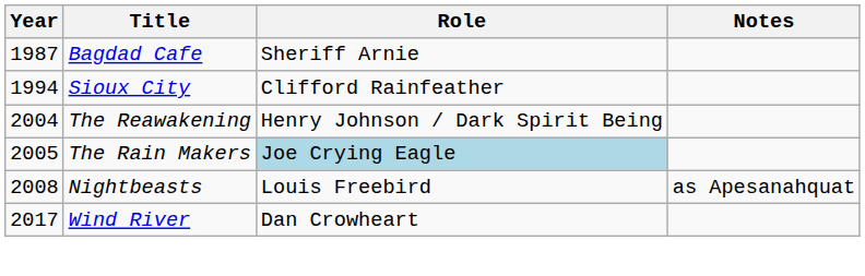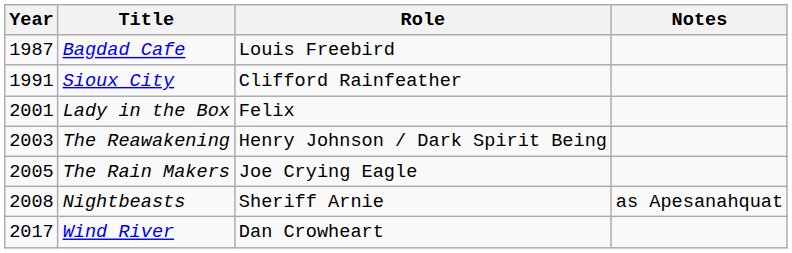Bagdad Cafe | Role: Sheriff Arnie -> Louis Freebird
Sioux City | Year: 1994 -> 1991
+ row: 2001 | Lady in the Box | Felix
The Reawakening | Year: 2004 -> 2003
The Rain Makers | Role: lightblue background -> no background
Nightbeasts | Role: Louis Freebird -> Sheriff Arnie
